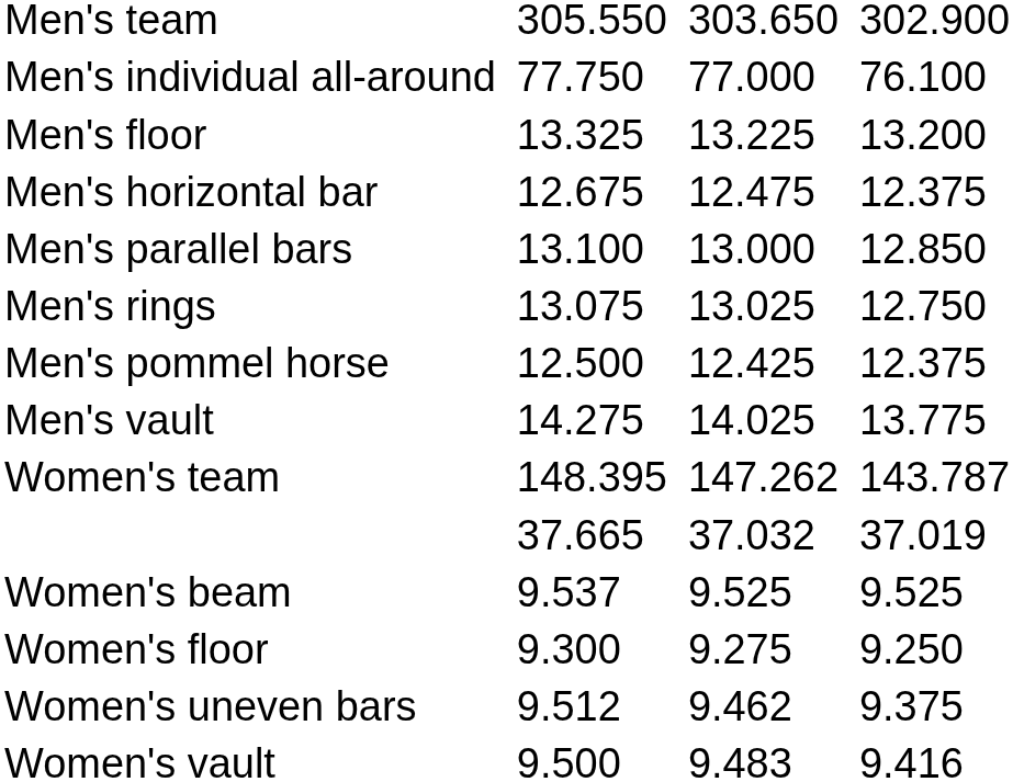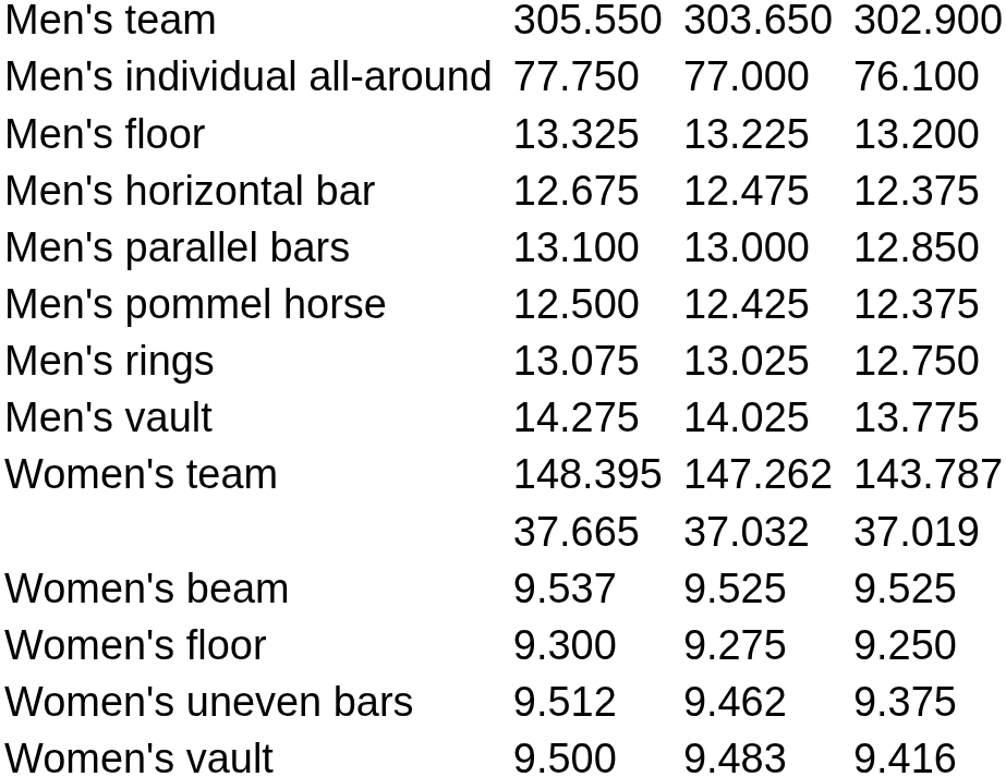rows swapped: Men's pommel horse <-> Men's rings
